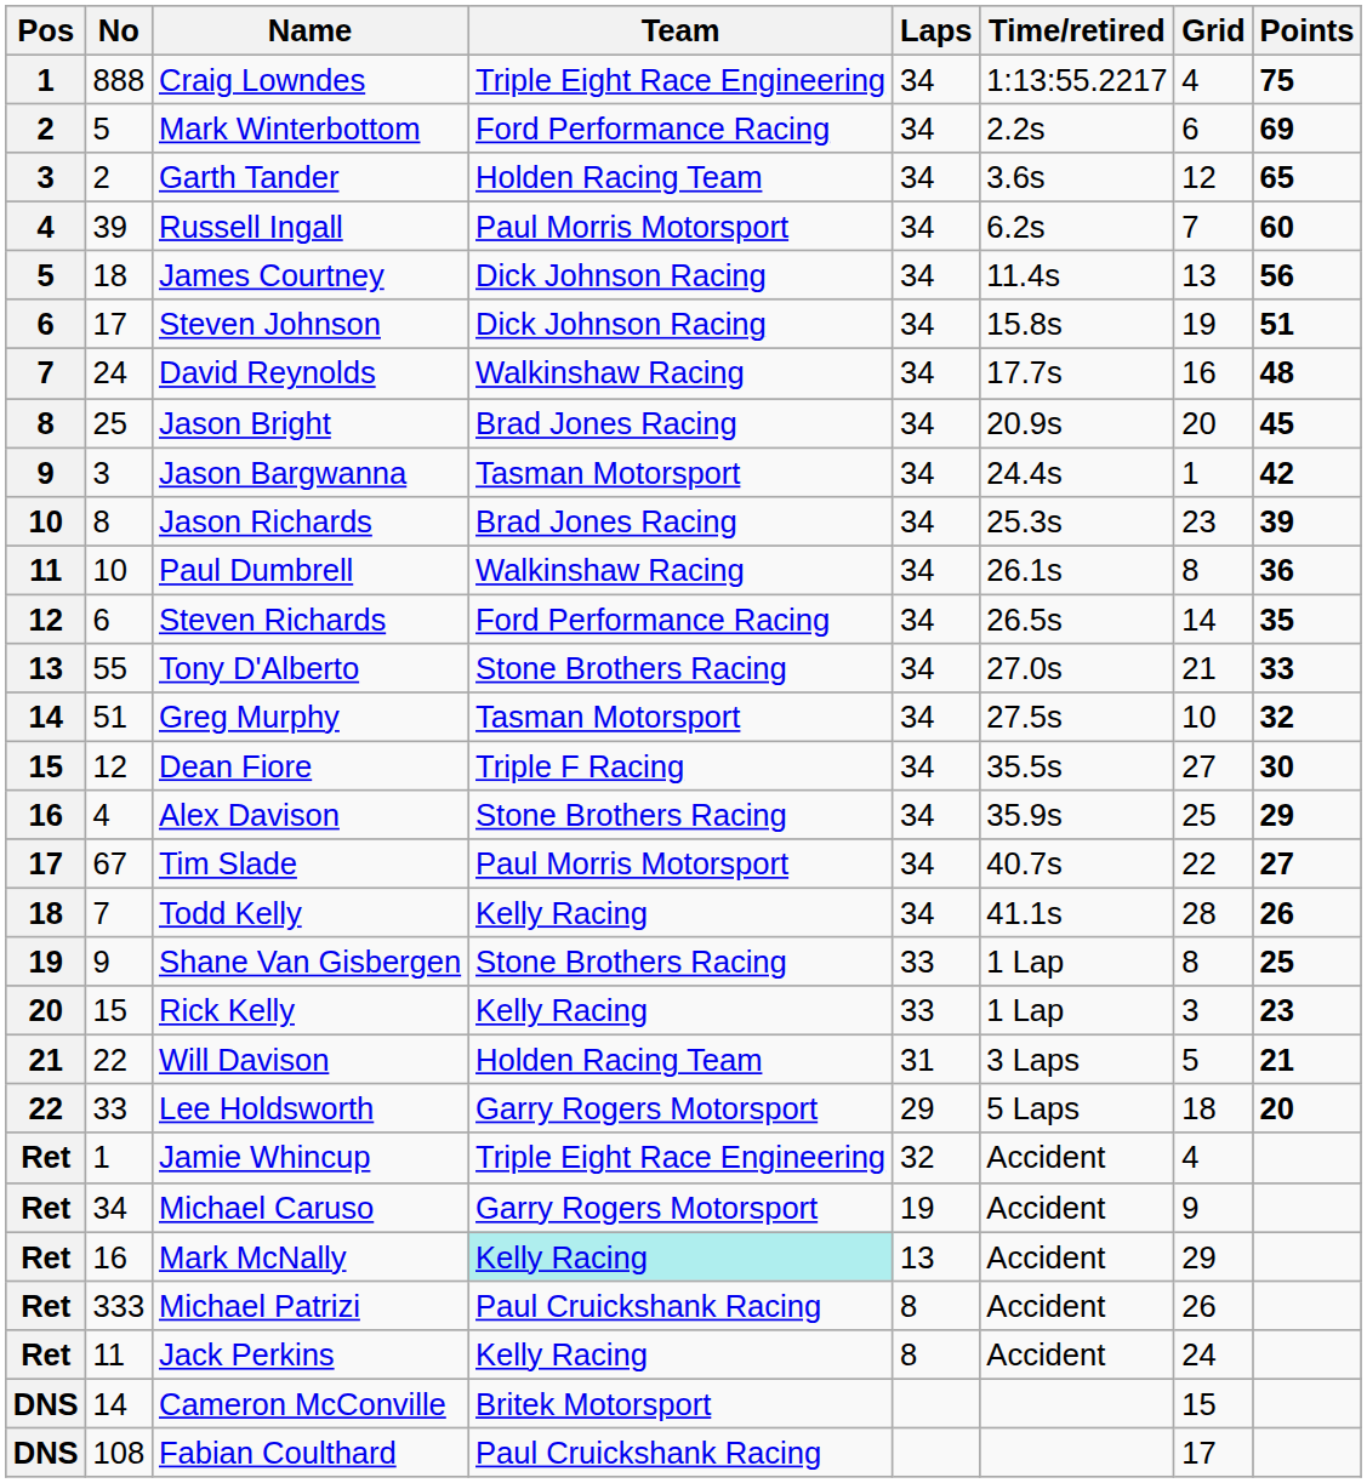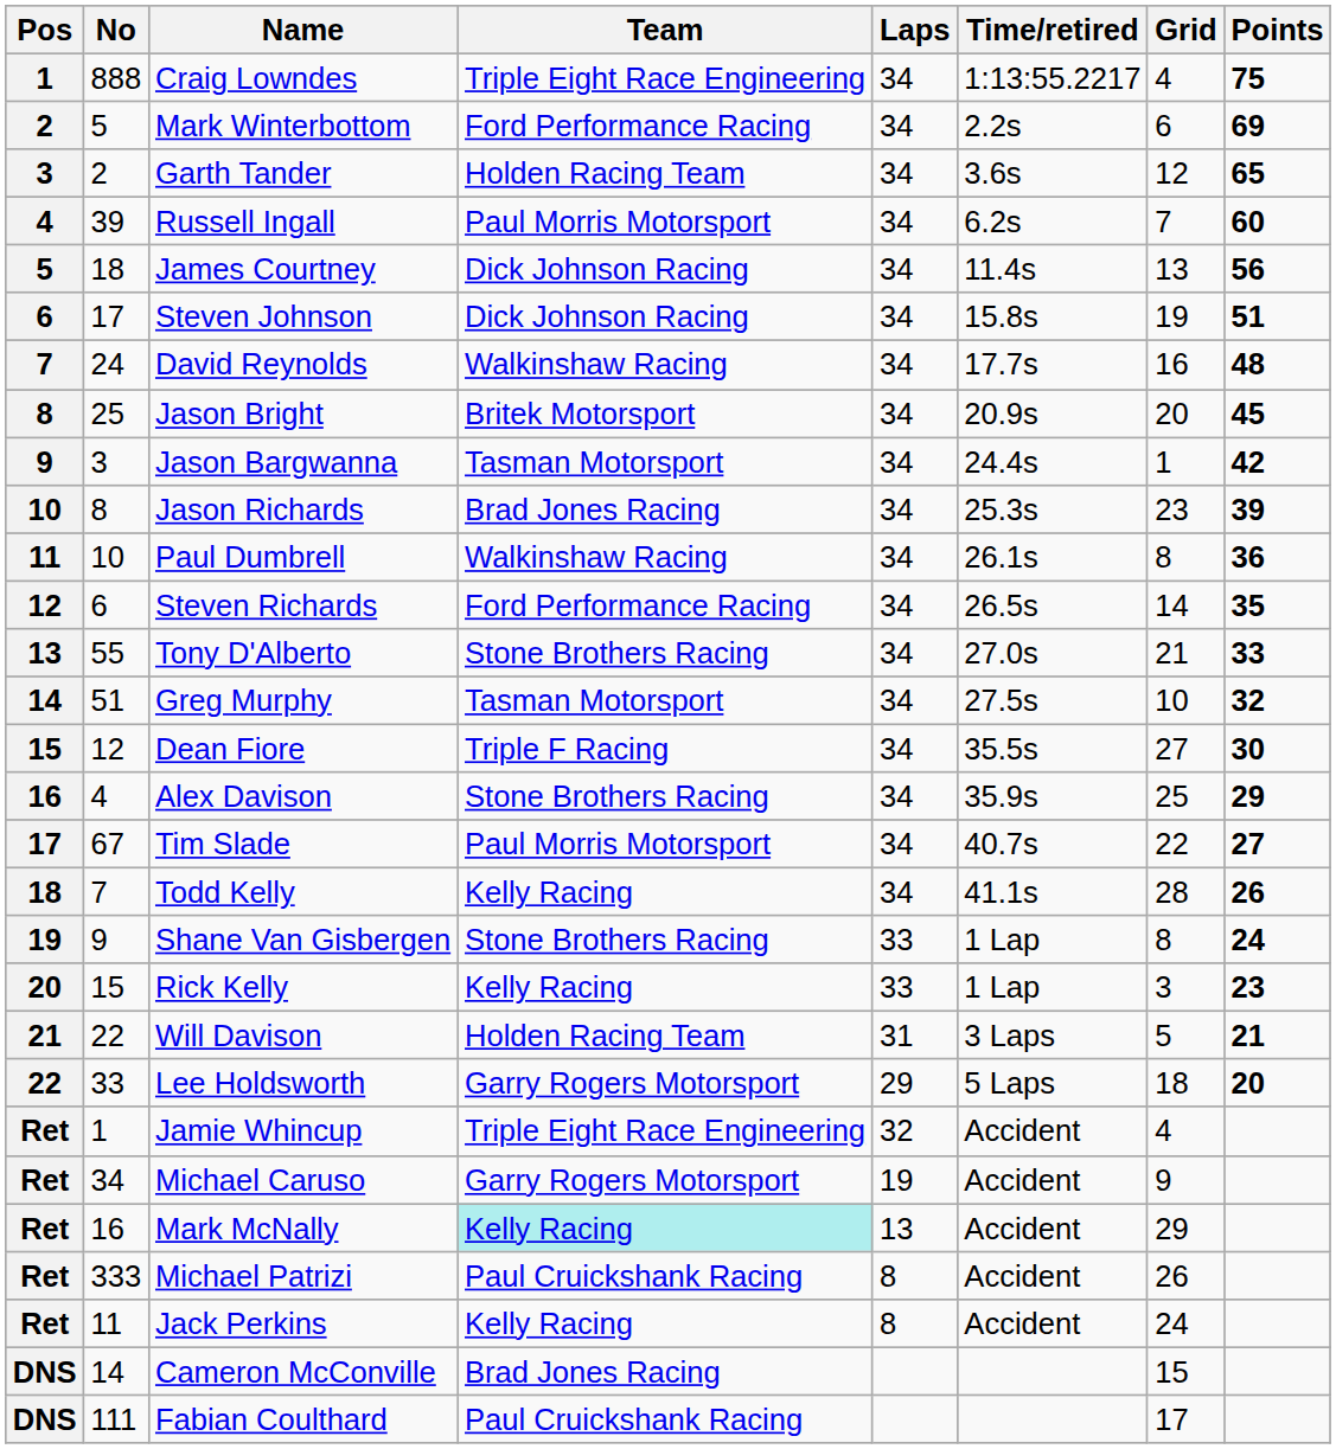Jason Bright | Team: Brad Jones Racing -> Britek Motorsport
Shane Van Gisbergen | Points: 25 -> 24
Cameron McConville | Team: Britek Motorsport -> Brad Jones Racing
Fabian Coulthard | No: 108 -> 111
